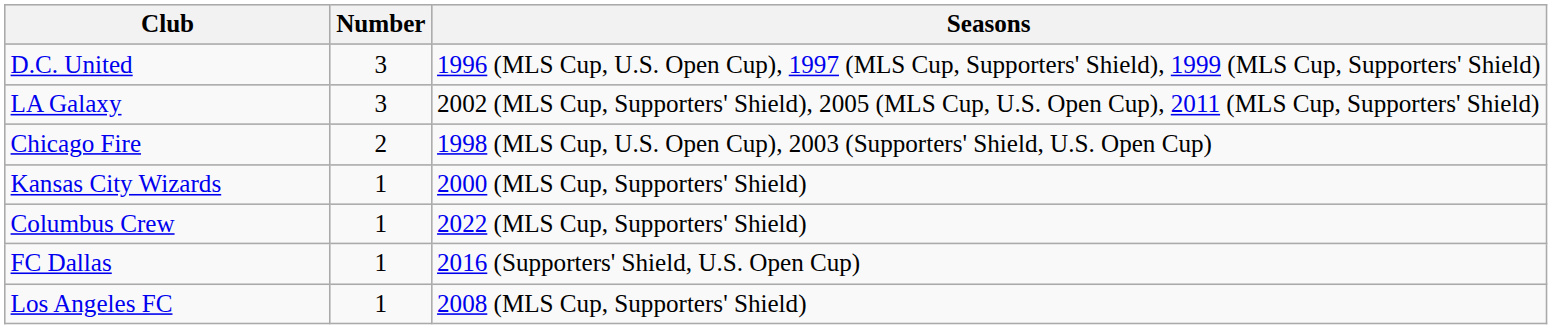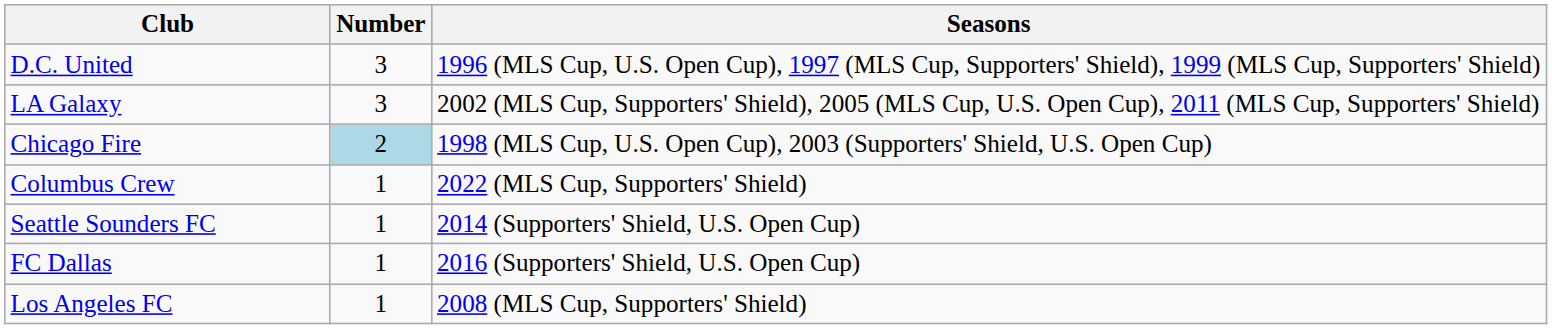Chicago Fire | Number: no background -> lightblue background
- row: Kansas City Wizards | 1 | 2000 (MLS Cup, Supporters' Shield)
+ row: Seattle Sounders FC | 1 | 2014 (Supporters' Shield, U.S. Open Cup)
